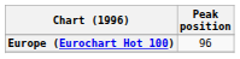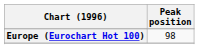Europe (Eurochart Hot 100) | Peak position: 96 -> 98
